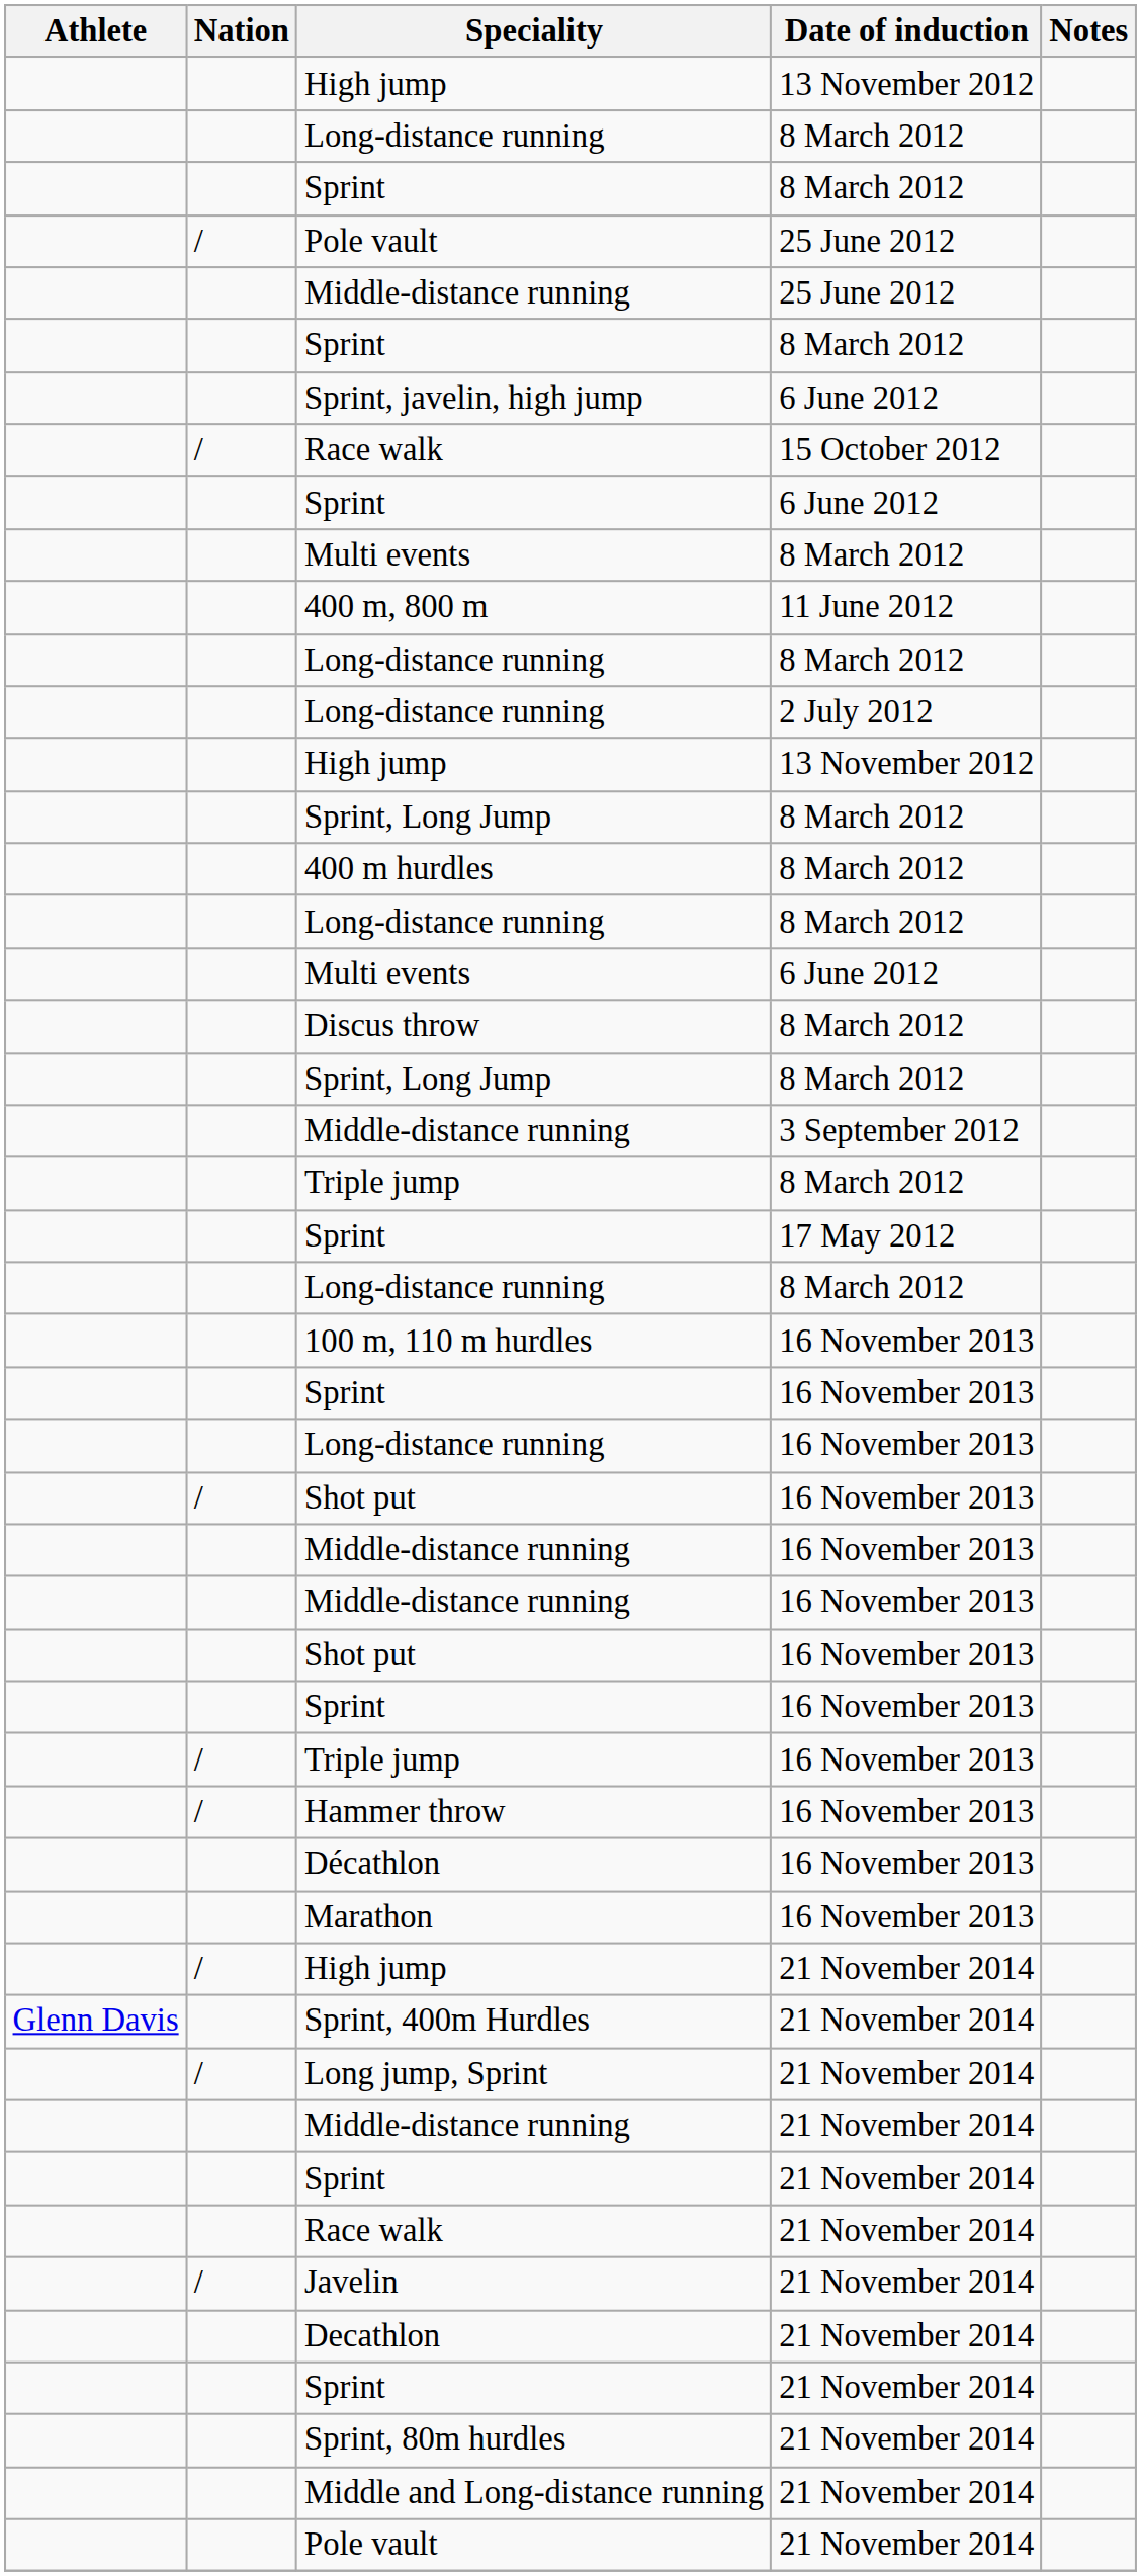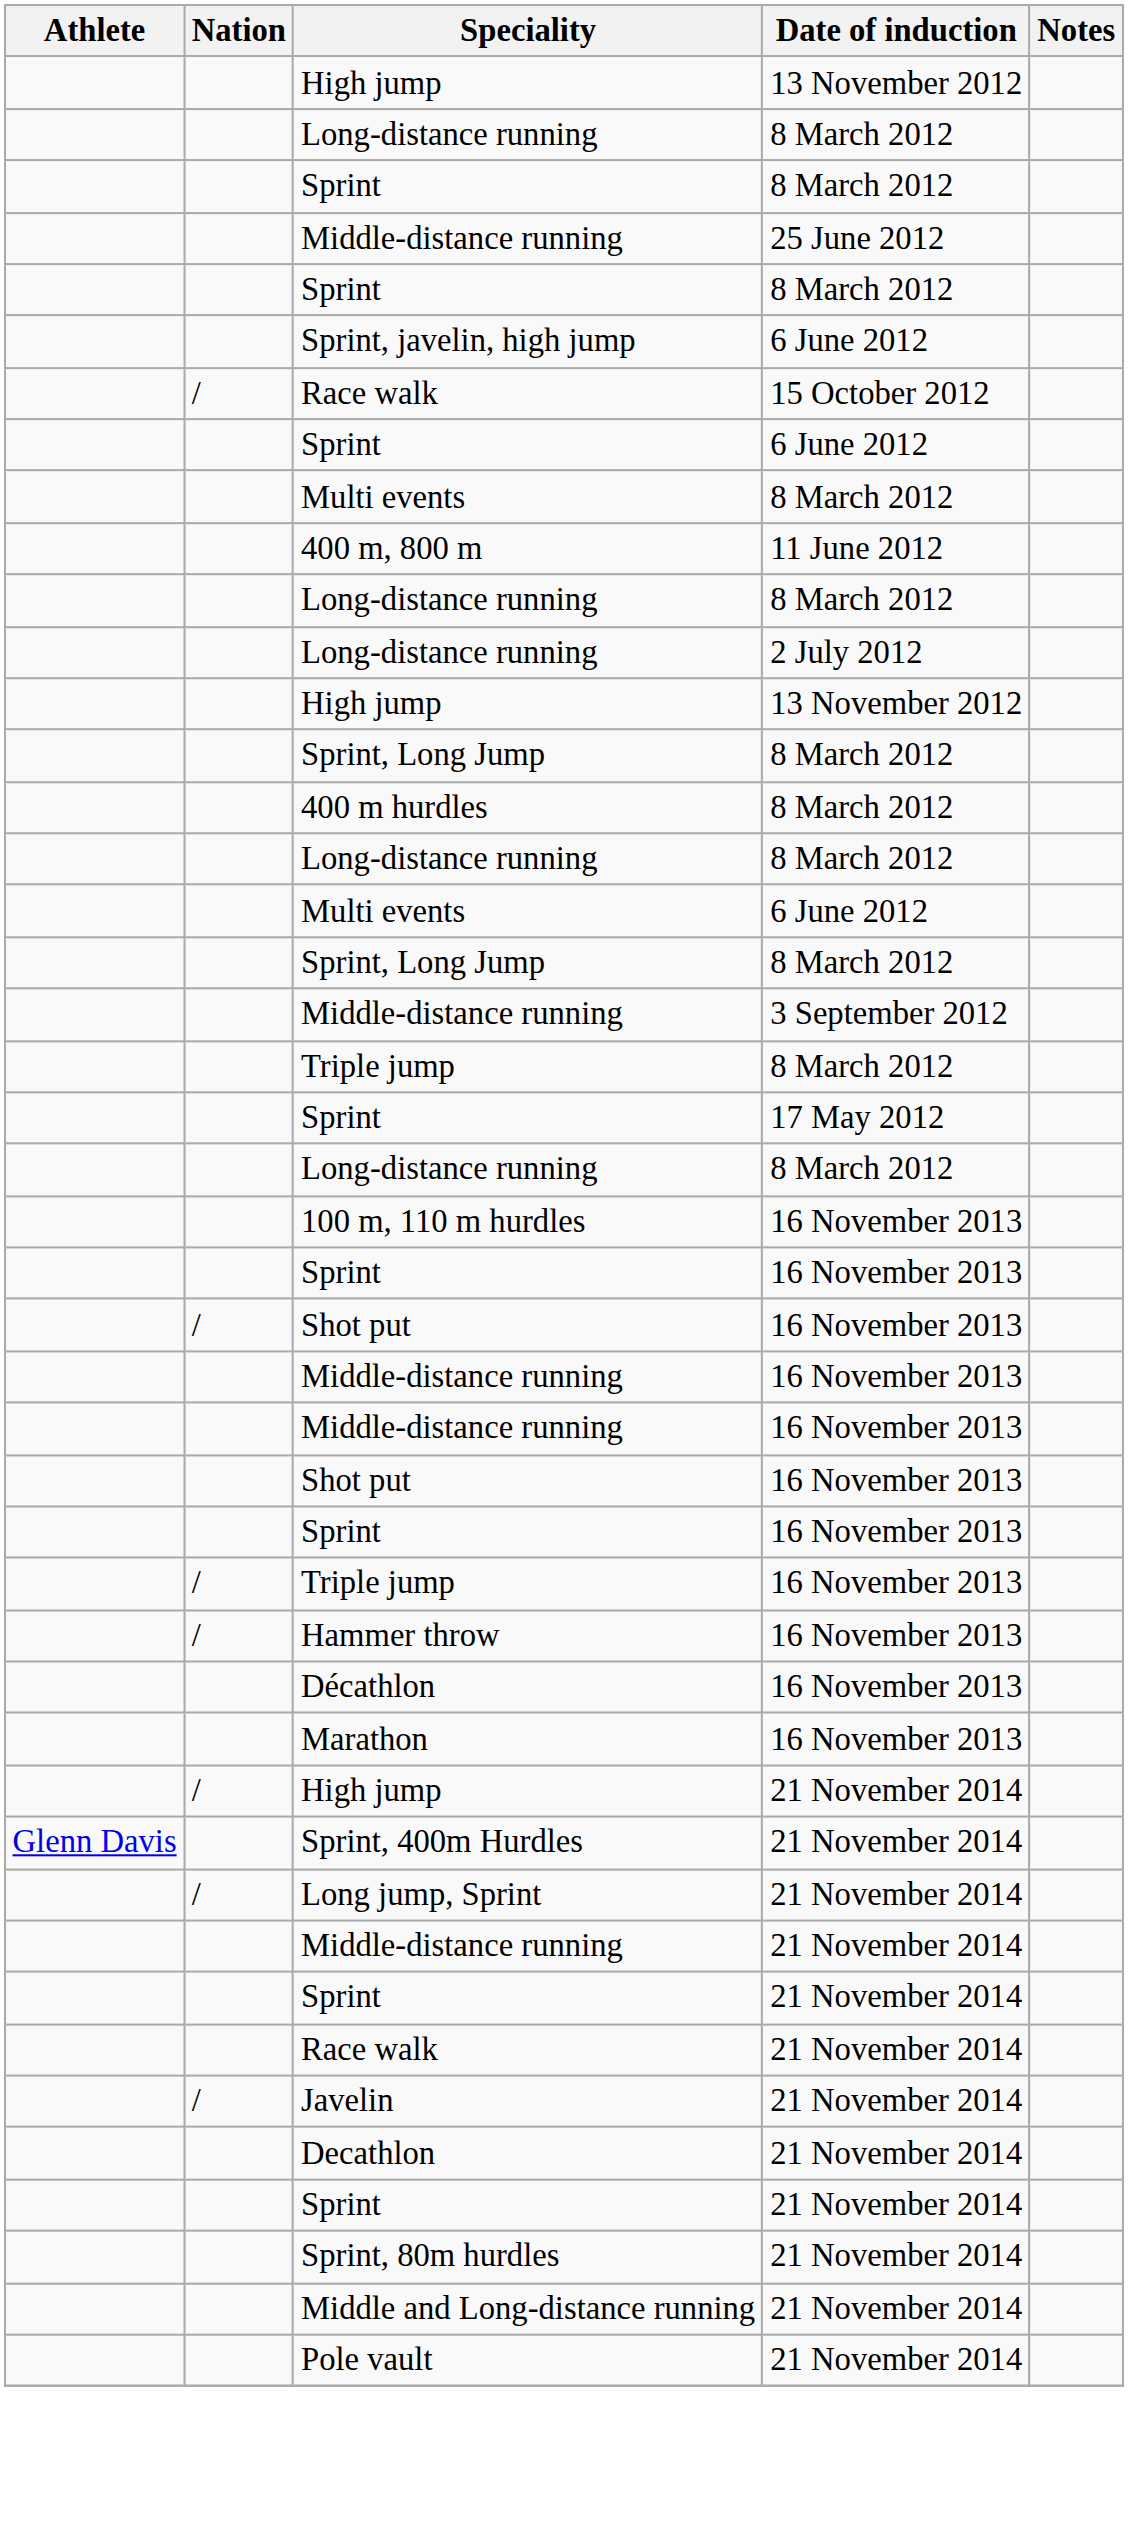- row: / | Pole vault | 25 June 2012
- row: Discus throw | 8 March 2012
- row: Long-distance running | 16 November 2013
